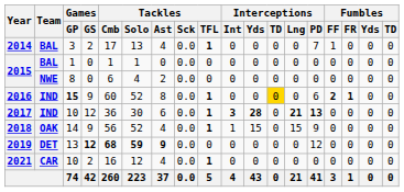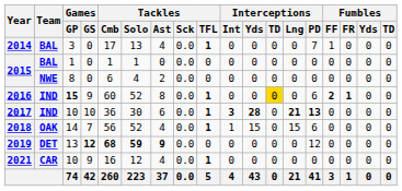2014 | Games / GS: 2 -> 0
2017 | Games / GS: 12 -> 10
2018 | Games / GS: 9 -> 7
2018 | Interceptions / PD: 9 -> 6
2021 | Games / GS: 2 -> 9
